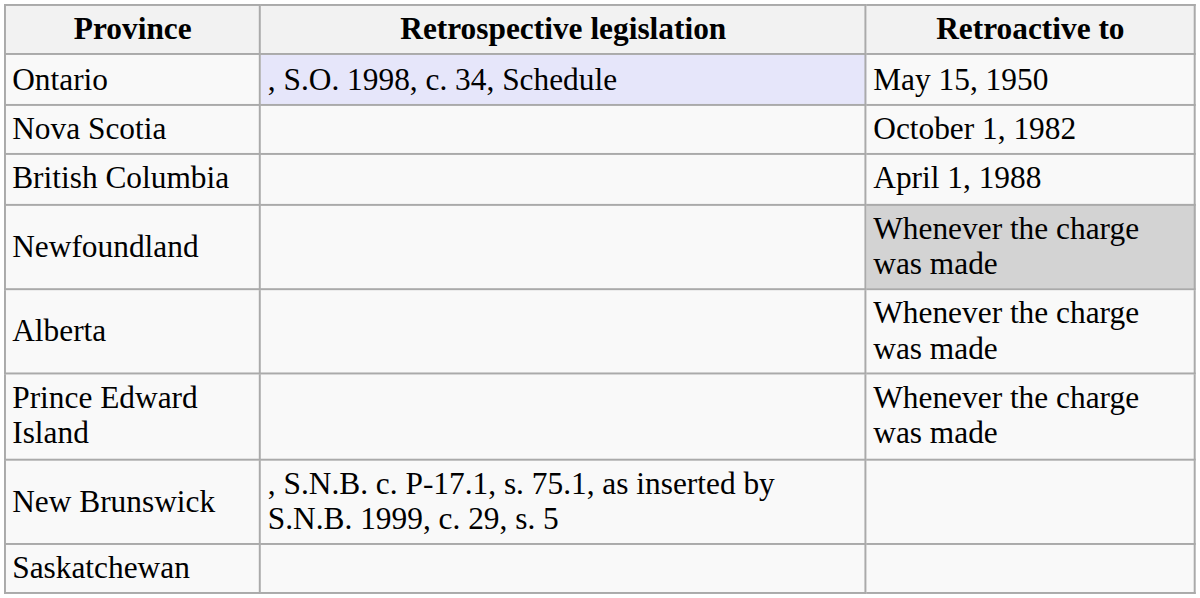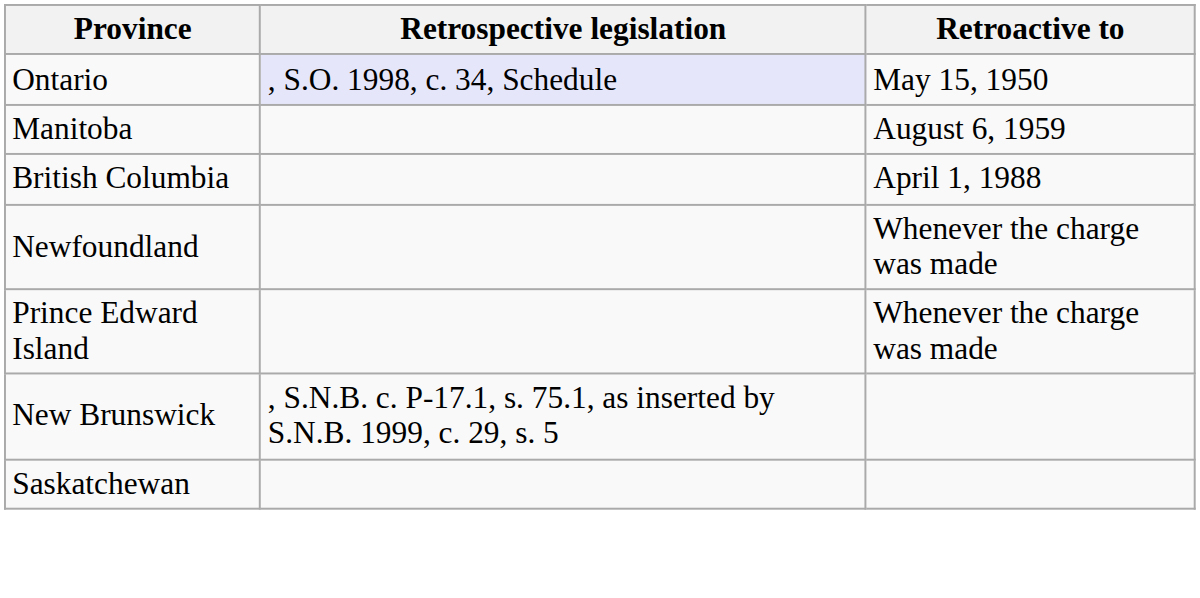+ row: Manitoba | August 6, 1959
- row: Nova Scotia | October 1, 1982
Newfoundland | Retroactive to: lightgrey background -> no background
- row: Alberta | Whenever the charge was made
